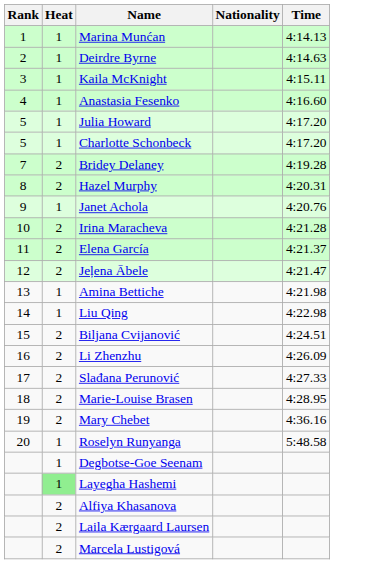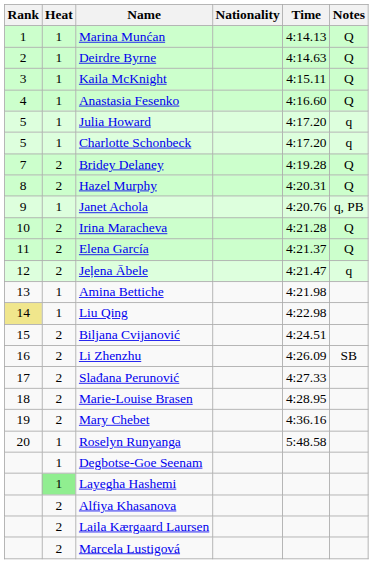+ column: Notes | Q | Q | Q | Q | q | q | Q | Q | q, PB | Q | Q | q | SB
Liu Qing | Rank: no background -> khaki background
